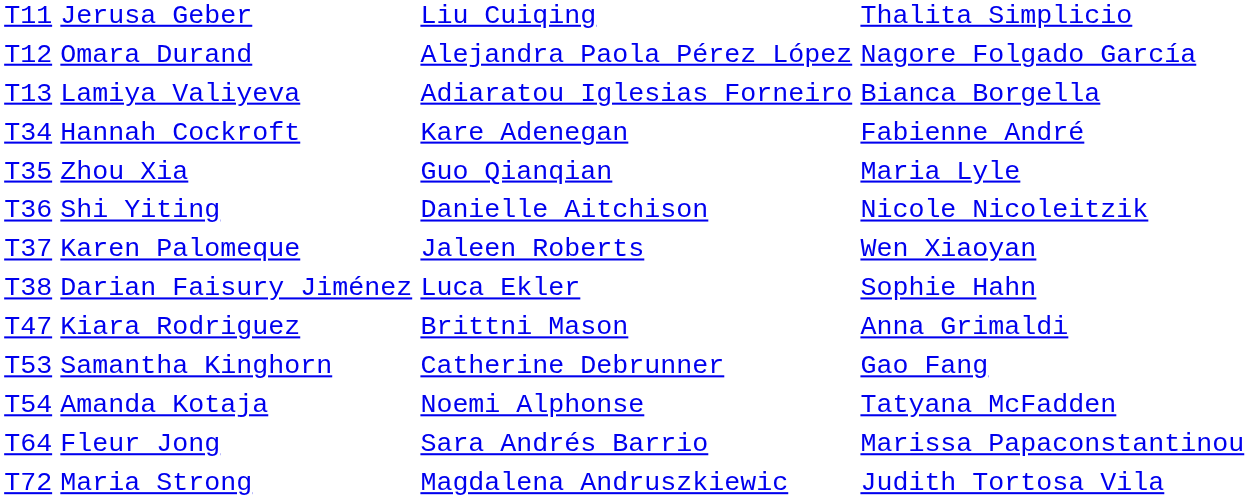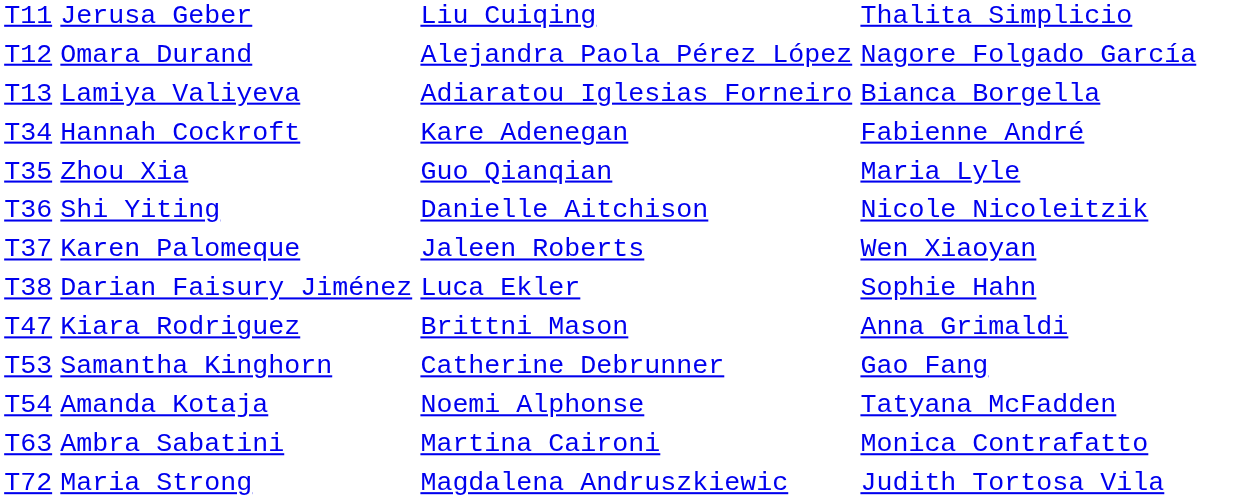+ row: T63 | Ambra Sabatini | Martina Caironi | Monica Contrafatto
- row: T64 | Fleur Jong | Sara Andrés Barrio | Marissa Papaconstantinou
